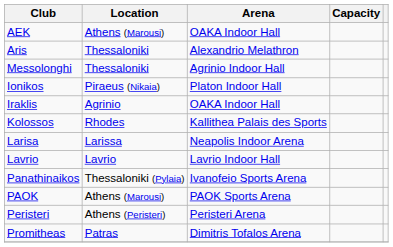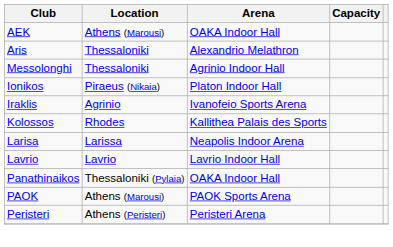Iraklis | Arena: OAKA Indoor Hall -> Ivanofeio Sports Arena
Panathinaikos | Arena: Ivanofeio Sports Arena -> OAKA Indoor Hall
- row: Promitheas | Patras | Dimitris Tofalos Arena
